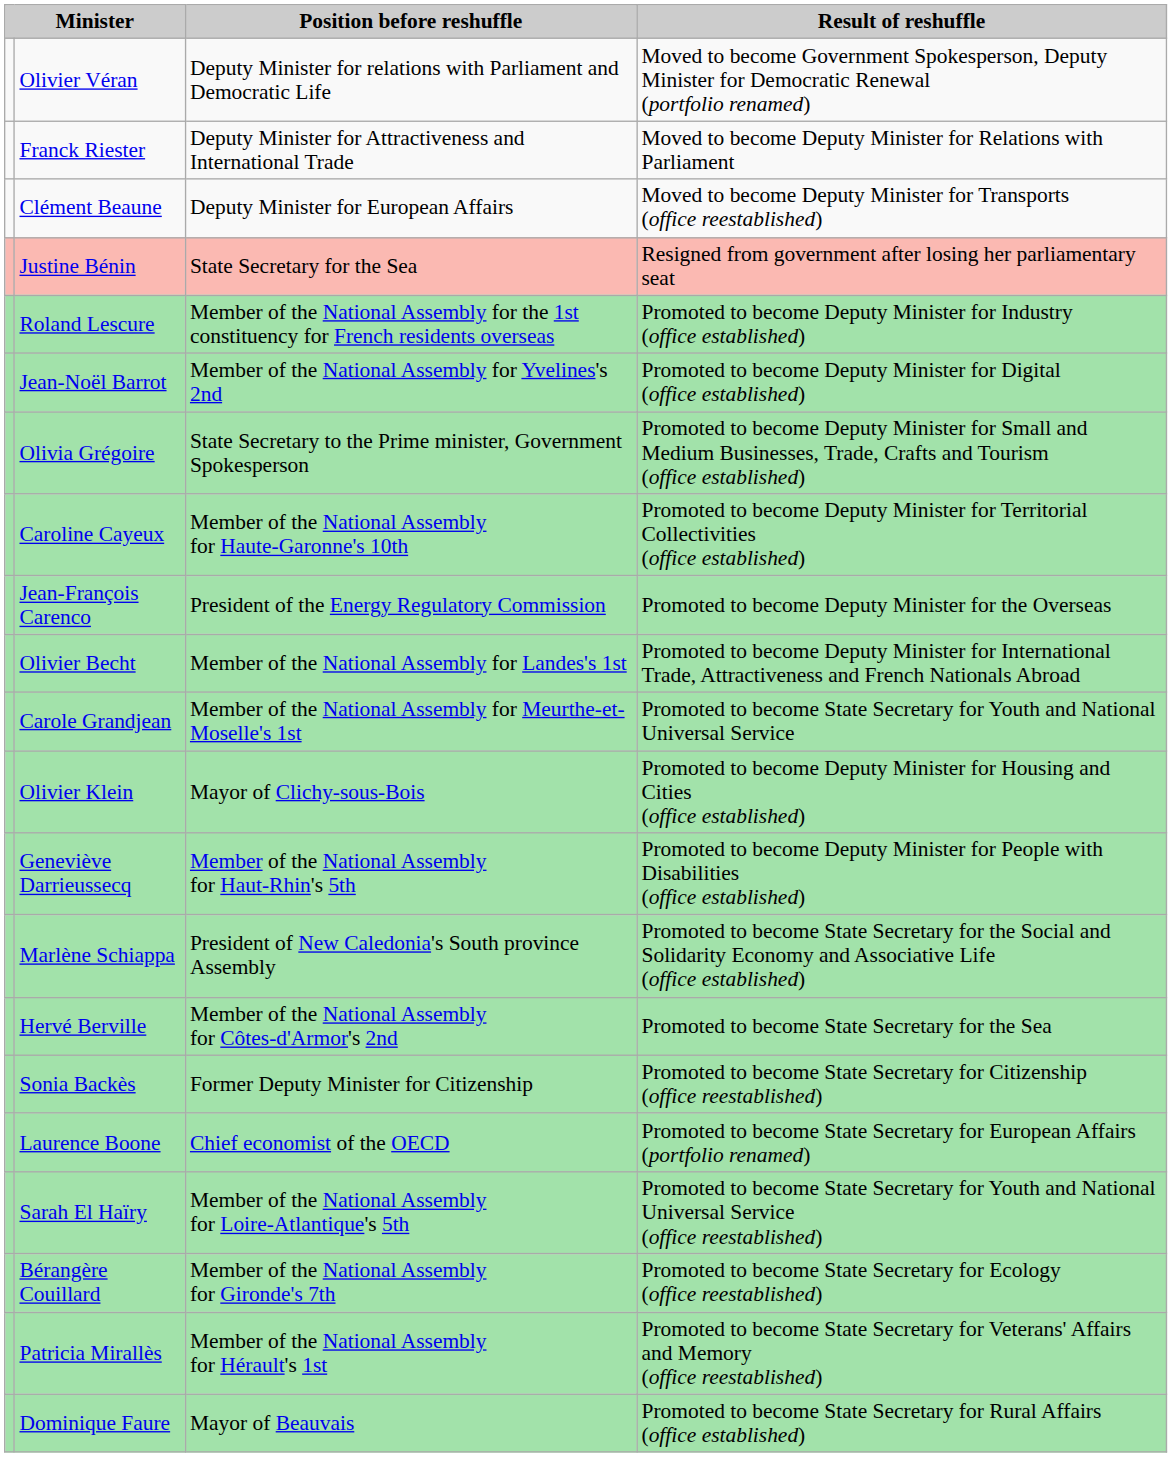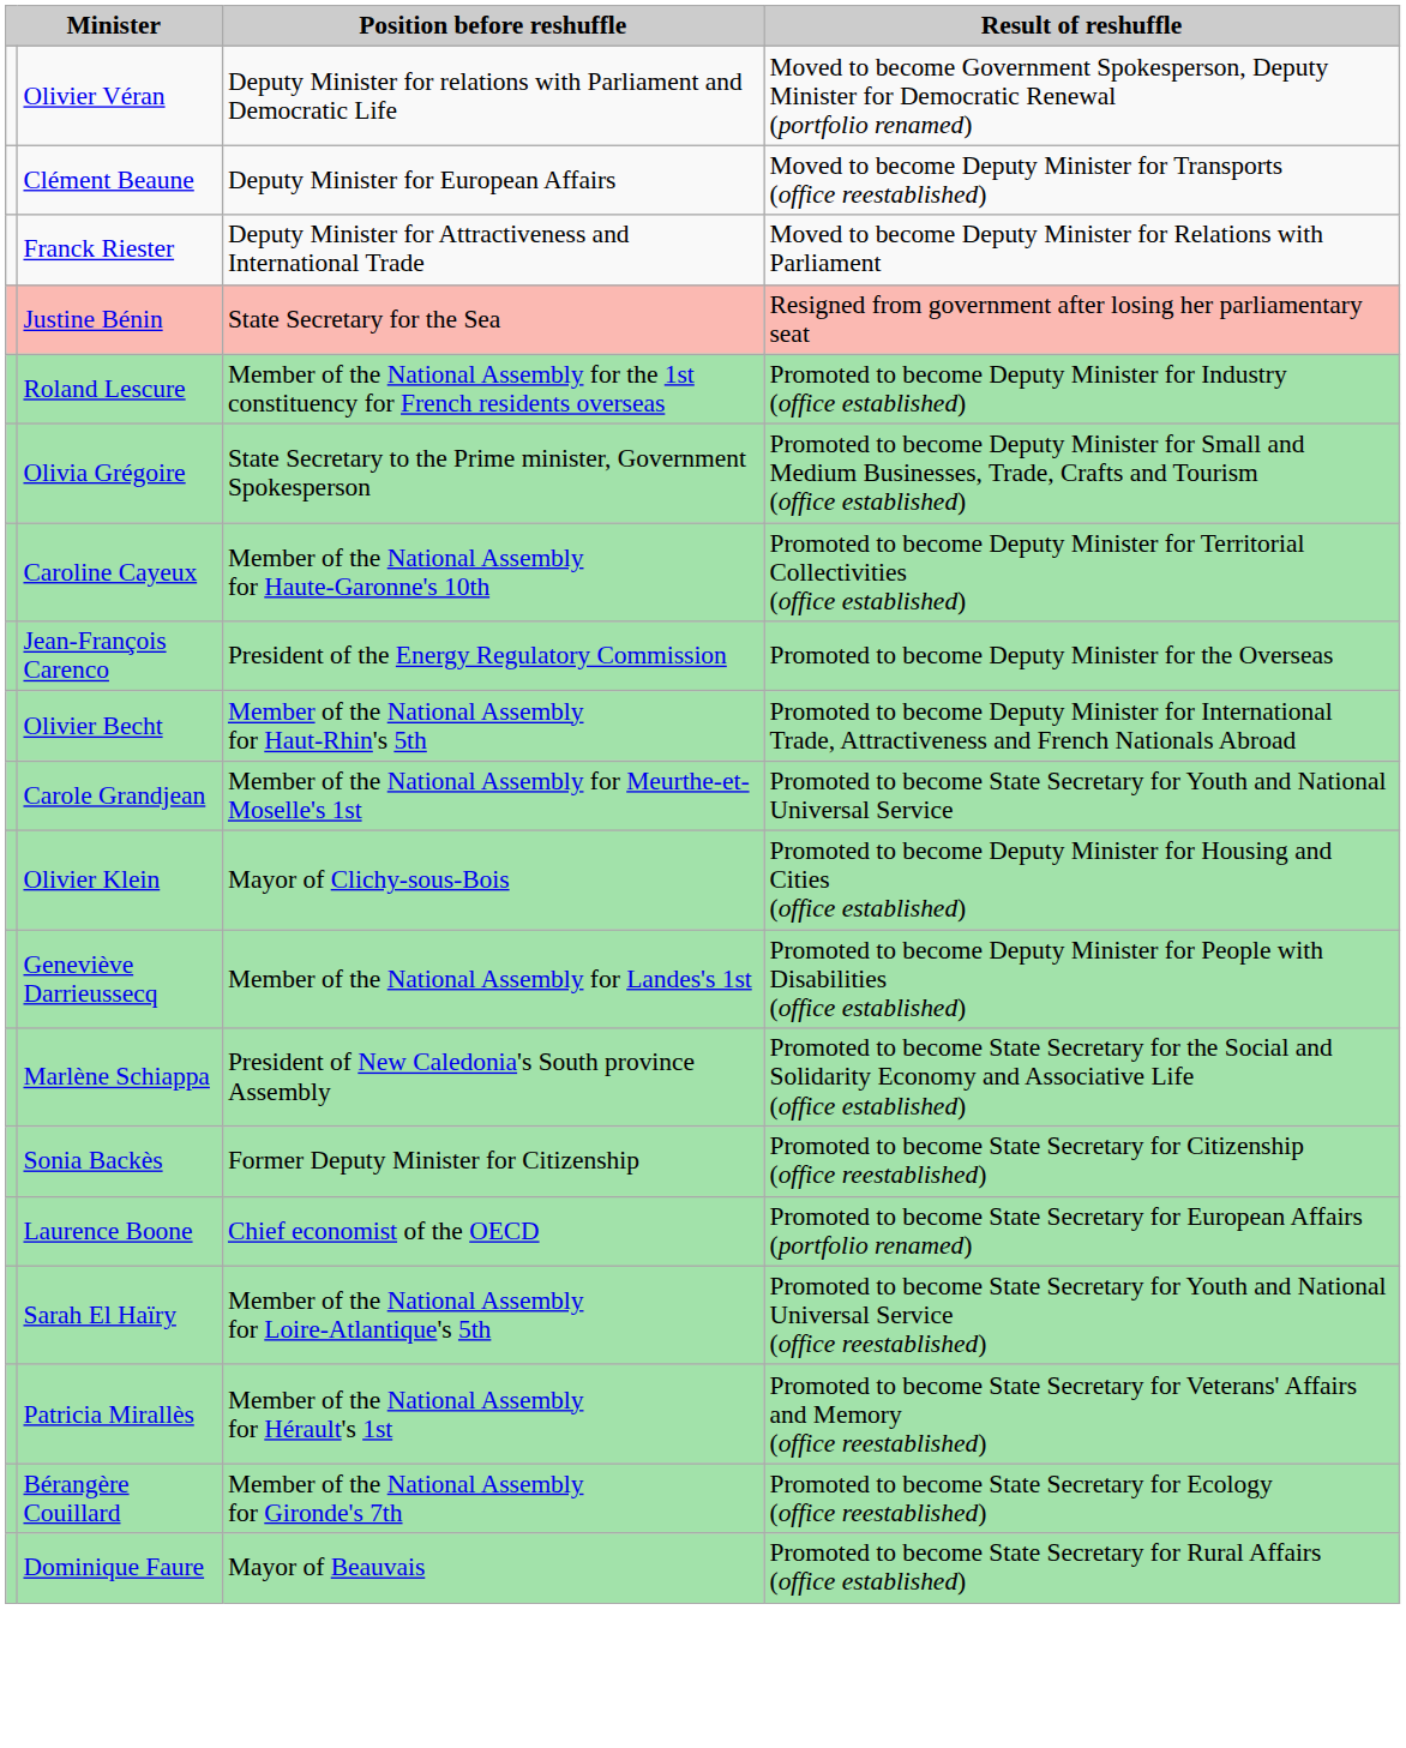rows swapped: Franck Riester <-> Clément Beaune
- row: Jean-Noël Barrot | Member of the National Assembly for Yvelines's 2nd | Promoted to become Deputy Minister for Digital (office established)
Olivier Becht | Position before reshuffle: Member of the National Assembly for Landes's 1st -> Member of the National Assembly for Haut-Rhin's 5th
Geneviève Darrieussecq | Position before reshuffle: Member of the National Assembly for Haut-Rhin's 5th -> Member of the National Assembly for Landes's 1st
- row: Hervé Berville | Member of the National Assembly for Côtes-d'Armor's 2nd | Promoted to become State Secretary for the Sea
rows swapped: Patricia Mirallès <-> Bérangère Couillard
